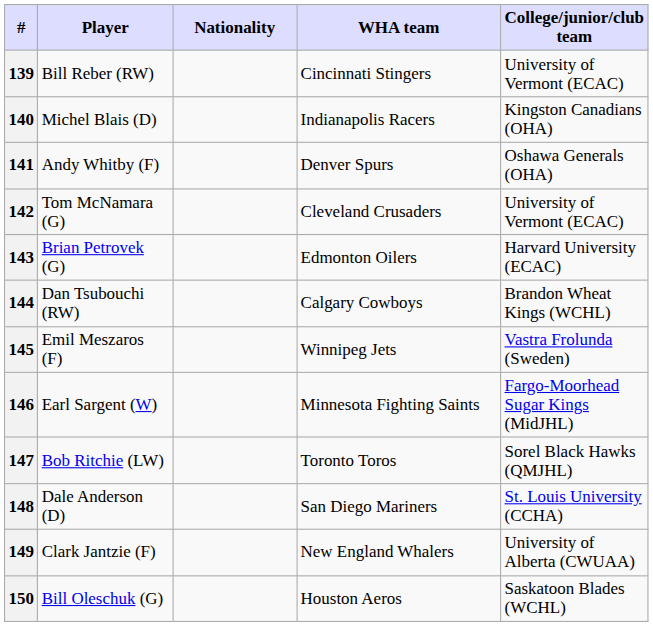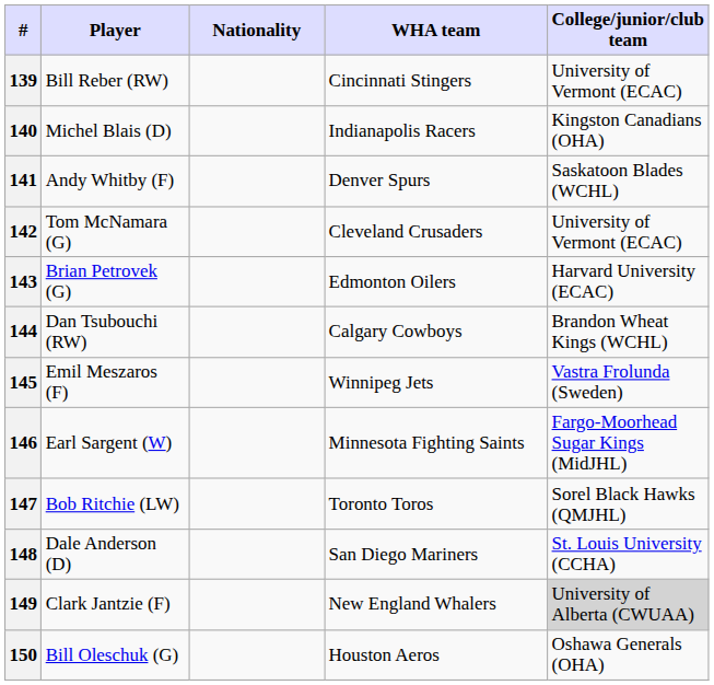141 | College/junior/club team: Oshawa Generals (OHA) -> Saskatoon Blades (WCHL)
149 | College/junior/club team: no background -> lightgrey background
150 | College/junior/club team: Saskatoon Blades (WCHL) -> Oshawa Generals (OHA)
